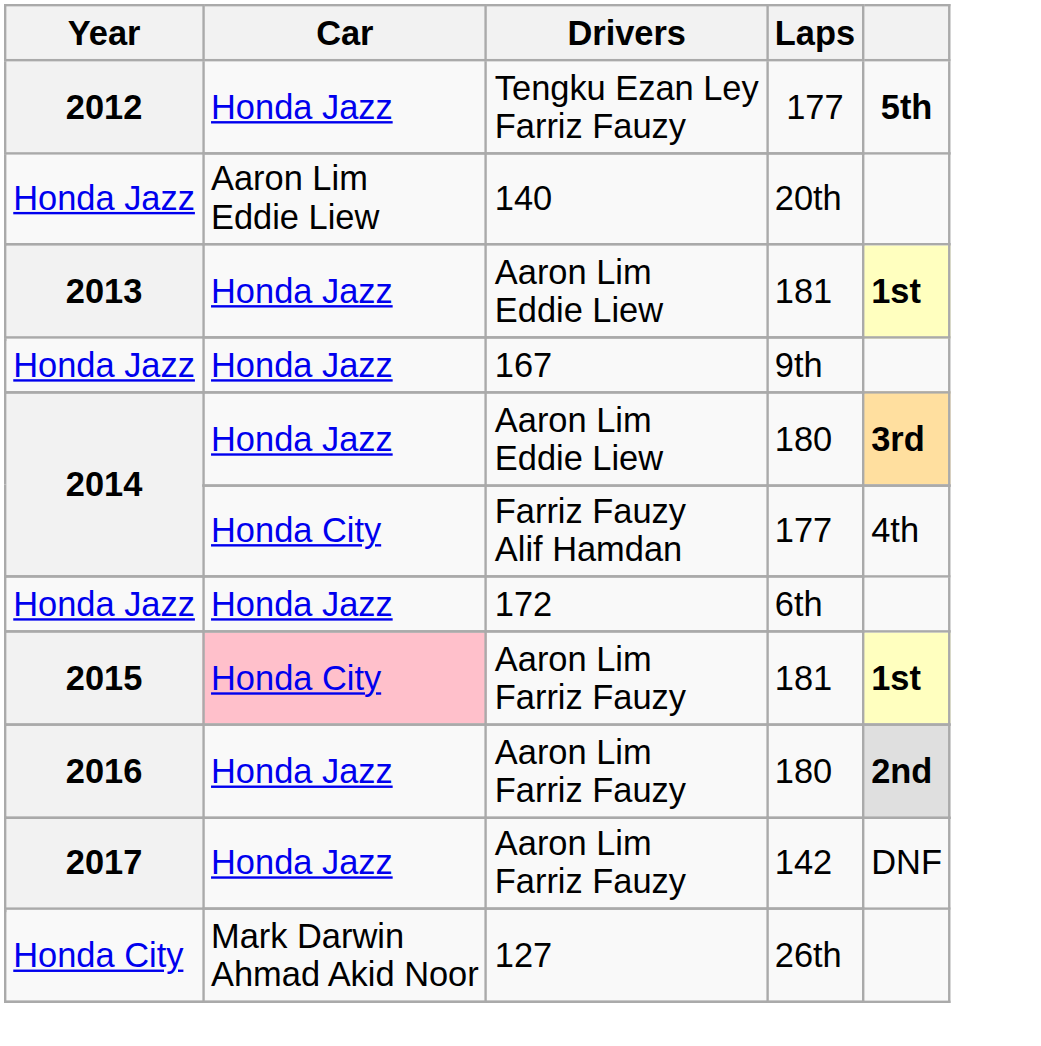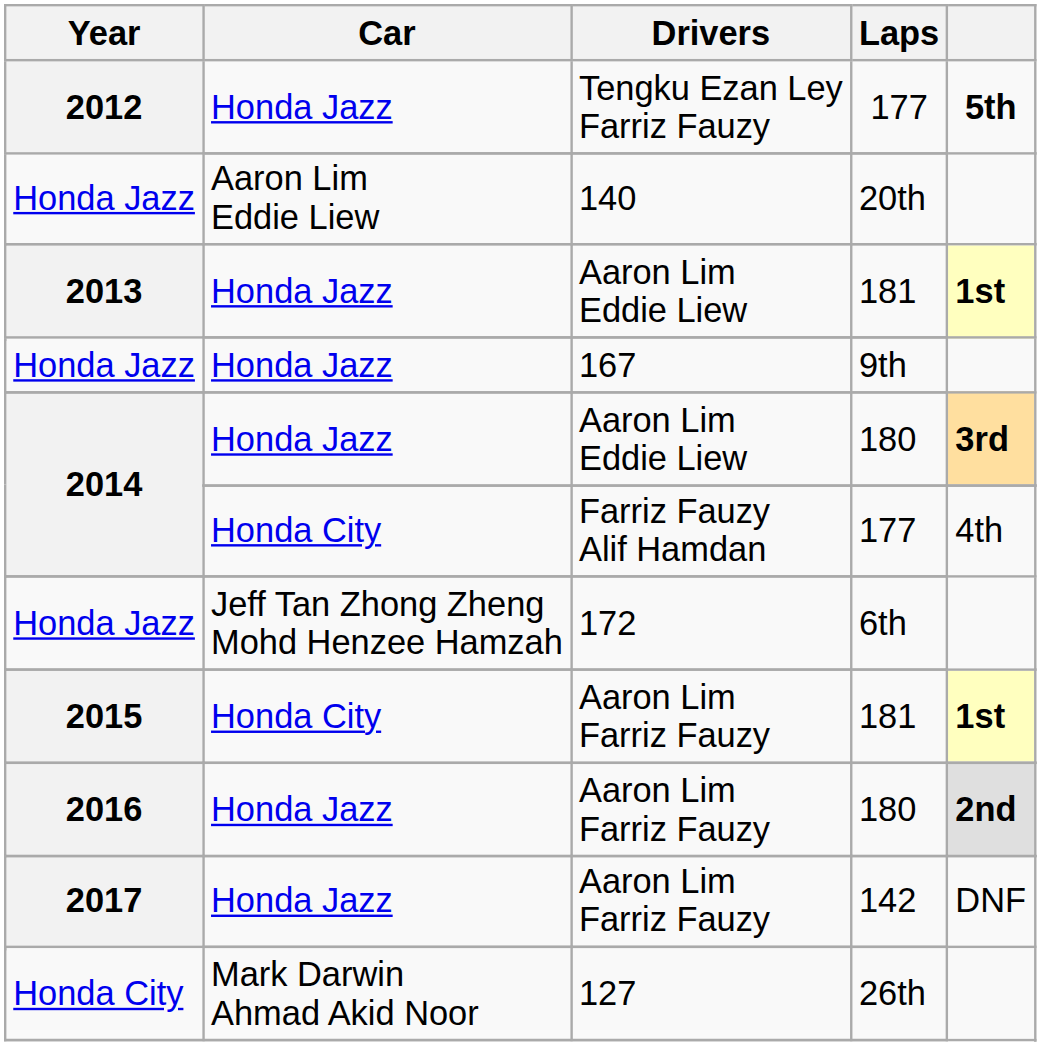Honda Jazz / 172 | Car: Honda Jazz -> Jeff Tan Zhong Zheng Mohd Henzee Hamzah
2015 | Car: pink background -> no background
